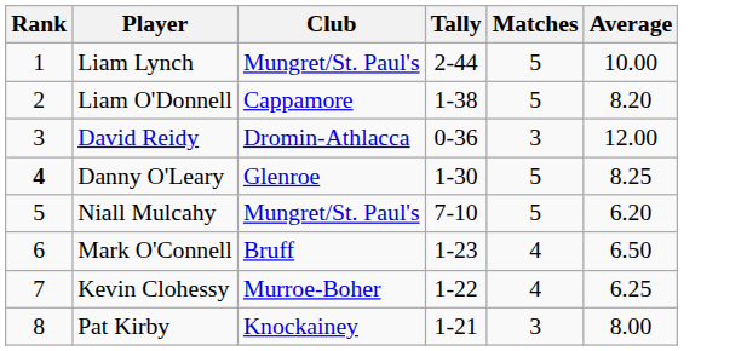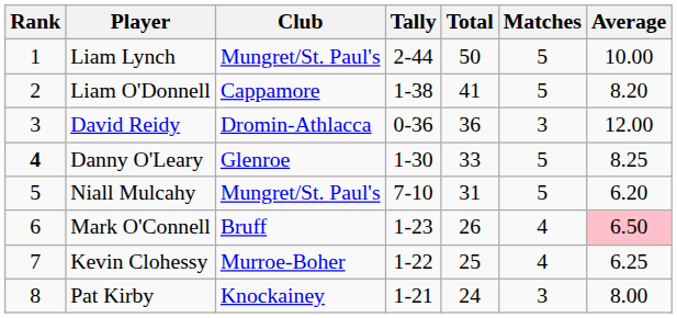+ column: Total | 50 | 41 | 36 | 33 | 31 | 26 | 25 | 24
Mark O'Connell | Average: no background -> pink background
